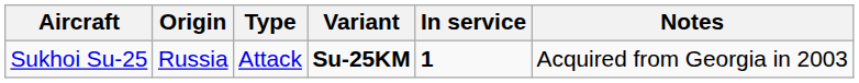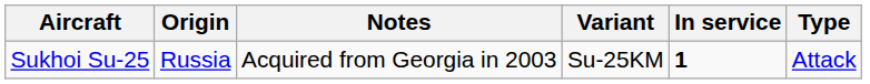columns swapped: Type <-> Notes
Sukhoi Su-25 | Variant: bold -> normal
